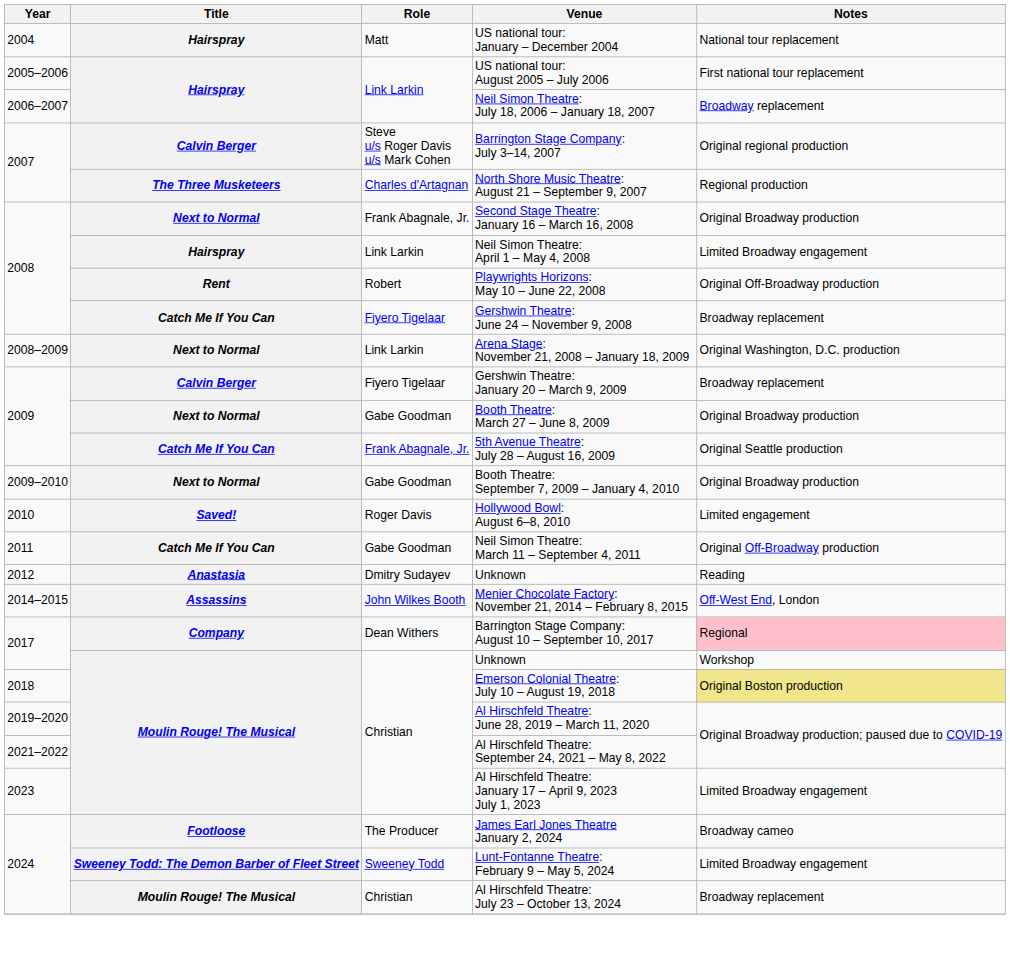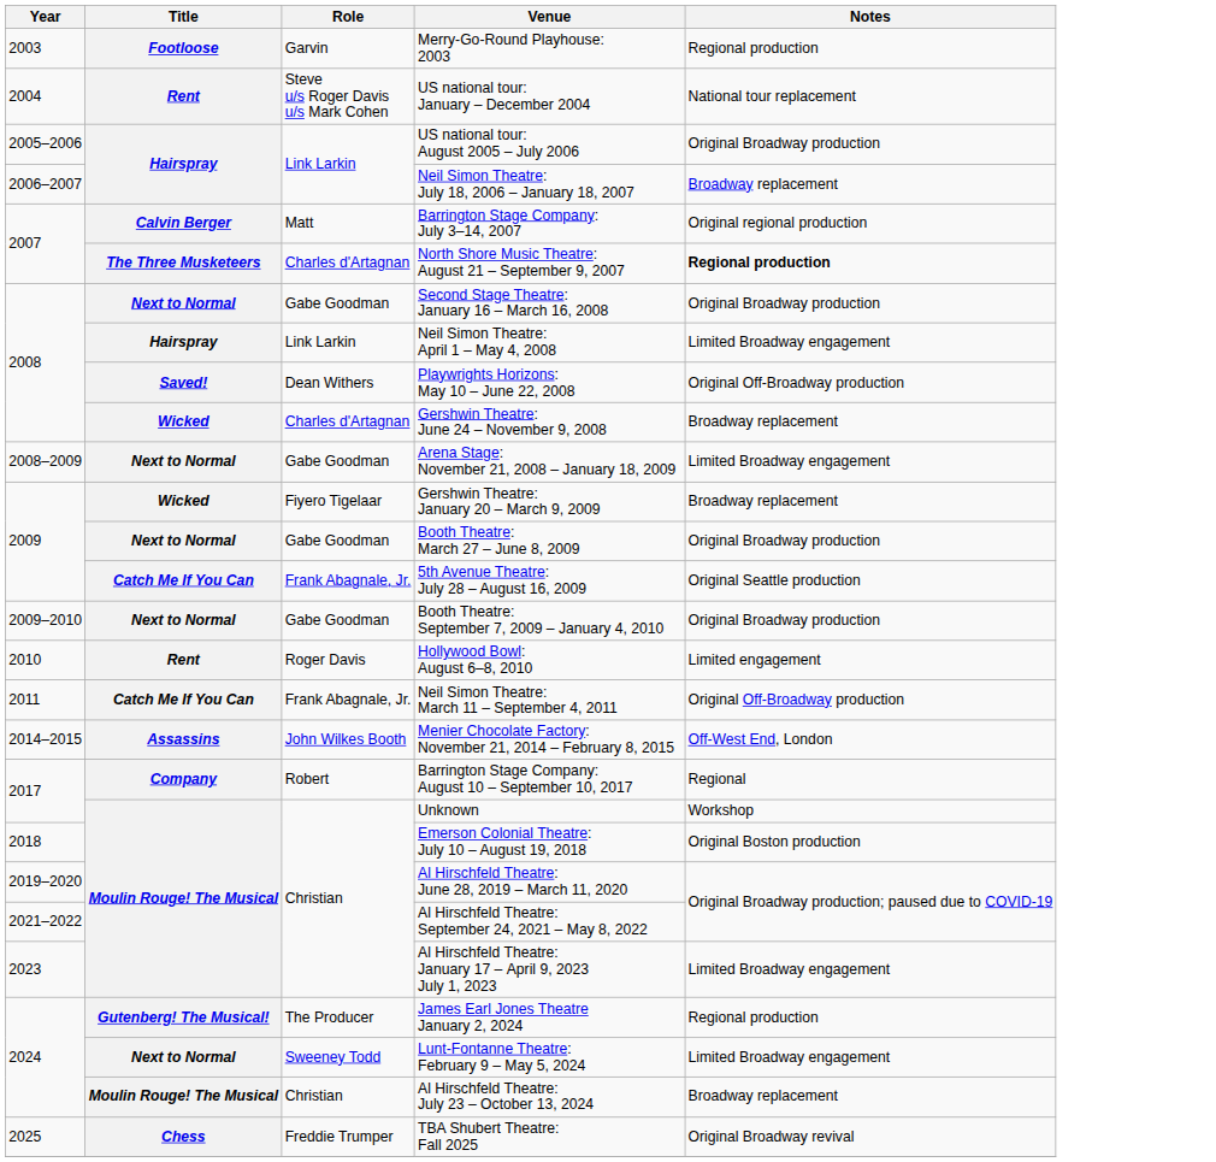+ row: 2003 | Footloose | Garvin | Merry-Go-Round Playhouse: 2003 | Regional production
US national tour: January – December 2004 | Title: Hairspray -> Rent
US national tour: January – December 2004 | Role: Matt -> Steve u/s Roger Davis u/s Mark Cohen
US national tour: August 2005 – July 2006 | Notes: First national tour replacement -> Original Broadway production
Barrington Stage Company: July 3–14, 2007 | Role: Steve u/s Roger Davis u/s Mark Cohen -> Matt
North Shore Music Theatre: August 21 – September 9, 2007 | Notes: normal -> bold
Second Stage Theatre: January 16 – March 16, 2008 | Role: Frank Abagnale, Jr. -> Gabe Goodman
Playwrights Horizons: May 10 – June 22, 2008 | Title: Rent -> Saved!
Playwrights Horizons: May 10 – June 22, 2008 | Role: Robert -> Dean Withers
Gershwin Theatre: June 24 – November 9, 2008 | Title: Catch Me If You Can -> Wicked
Gershwin Theatre: June 24 – November 9, 2008 | Role: Fiyero Tigelaar -> Charles d'Artagnan
Arena Stage: November 21, 2008 – January 18, 2009 | Role: Link Larkin -> Gabe Goodman
Arena Stage: November 21, 2008 – January 18, 2009 | Notes: Original Washington, D.C. production -> Limited Broadway engagement
Gershwin Theatre: January 20 – March 9, 2009 | Title: Calvin Berger -> Wicked
Hollywood Bowl: August 6–8, 2010 | Title: Saved! -> Rent
Neil Simon Theatre: March 11 – September 4, 2011 | Role: Gabe Goodman -> Frank Abagnale, Jr.
- row: 2012 | Anastasia | Dmitry Sudayev | Unknown | Reading
Barrington Stage Company: August 10 – September 10, 2017 | Role: Dean Withers -> Robert
Barrington Stage Company: August 10 – September 10, 2017 | Notes: pink background -> no background
Emerson Colonial Theatre: July 10 – August 19, 2018 | Notes: khaki background -> no background
James Earl Jones Theatre January 2, 2024 | Title: Footloose -> Gutenberg! The Musical!
James Earl Jones Theatre January 2, 2024 | Notes: Broadway cameo -> Regional production
Lunt-Fontanne Theatre: February 9 – May 5, 2024 | Title: Sweeney Todd: The Demon Barber of Fleet Street -> Next to Normal
+ row: 2025 | Chess | Freddie Trumper | TBA Shubert Theatre: Fall 2025 | Original Broadway revival
